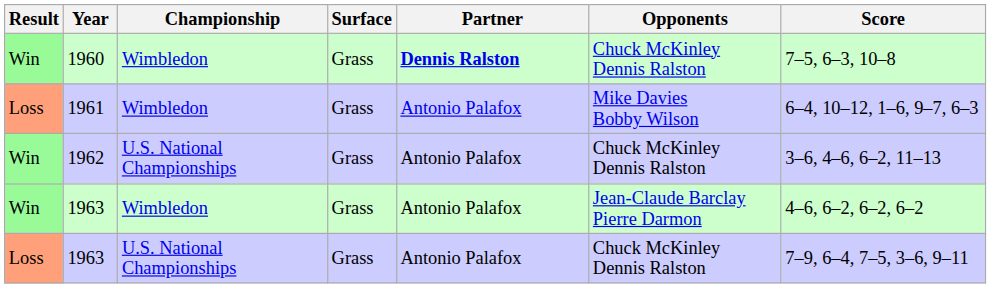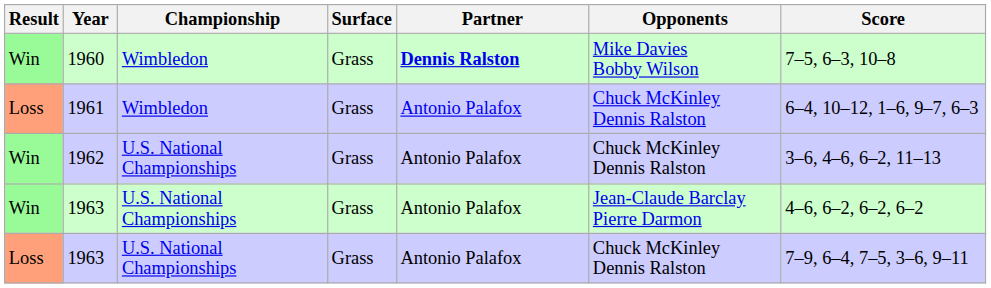1960 | Opponents: Chuck McKinley Dennis Ralston -> Mike Davies Bobby Wilson
1961 | Opponents: Mike Davies Bobby Wilson -> Chuck McKinley Dennis Ralston
Win / 1963 | Championship: Wimbledon -> U.S. National Championships
